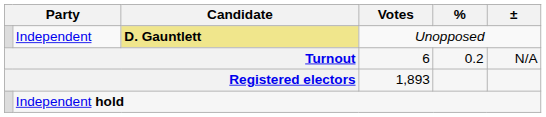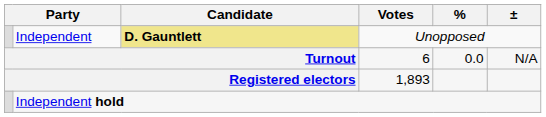Turnout | %: 0.2 -> 0.0
